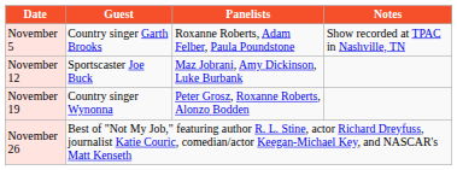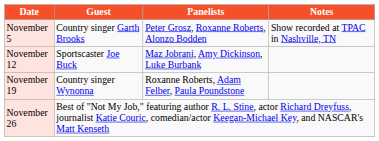November 5 | Panelists: Roxanne Roberts, Adam Felber, Paula Poundstone -> Peter Grosz, Roxanne Roberts, Alonzo Bodden
November 19 | Panelists: Peter Grosz, Roxanne Roberts, Alonzo Bodden -> Roxanne Roberts, Adam Felber, Paula Poundstone
